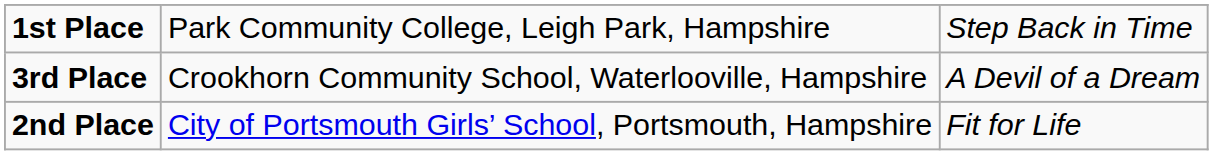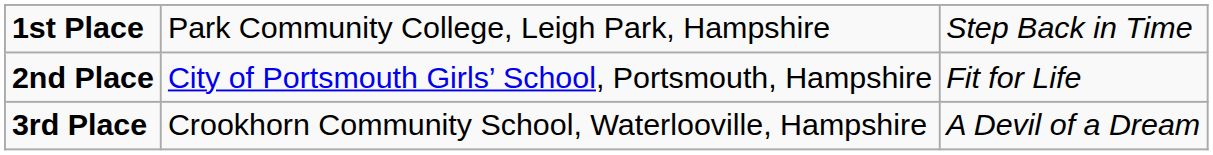rows swapped: 2nd Place <-> 3rd Place
